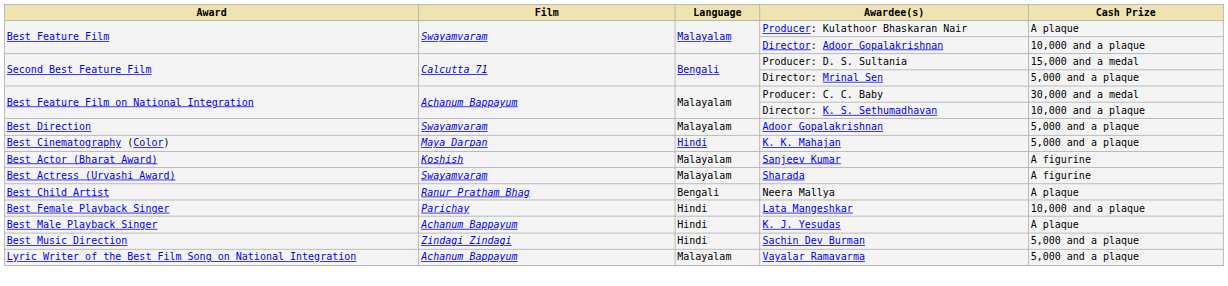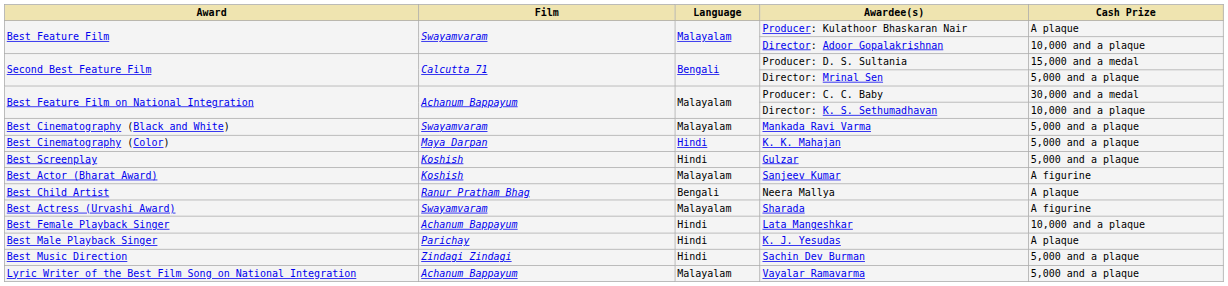- row: Best Direction | Swayamvaram | Malayalam | Adoor Gopalakrishnan | 5,000 and a plaque
+ row: Best Cinematography (Black and White) | Swayamvaram | Malayalam | Mankada Ravi Varma | 5,000 and a plaque
+ row: Best Screenplay | Koshish | Hindi | Gulzar | 5,000 and a plaque
rows swapped: Sharada <-> Neera Mallya
Lata Mangeshkar | Film: Parichay -> Achanum Bappayum
K. J. Yesudas | Film: Achanum Bappayum -> Parichay
